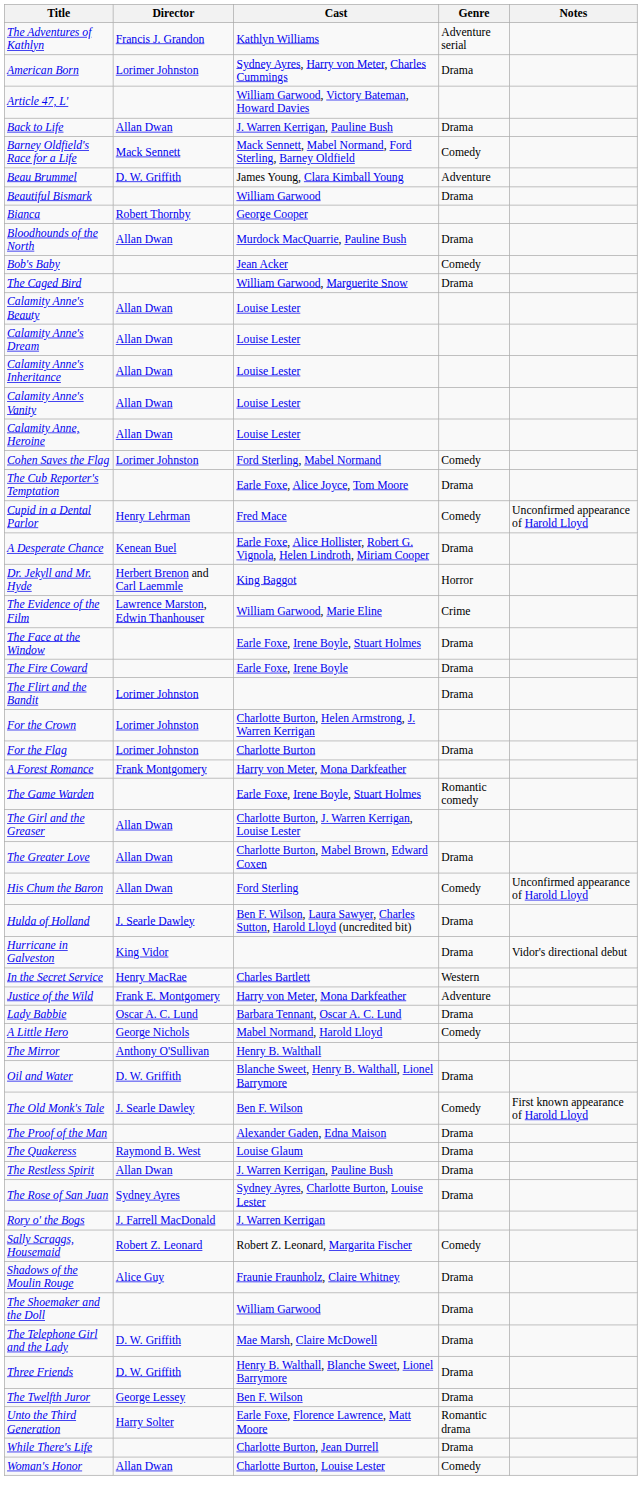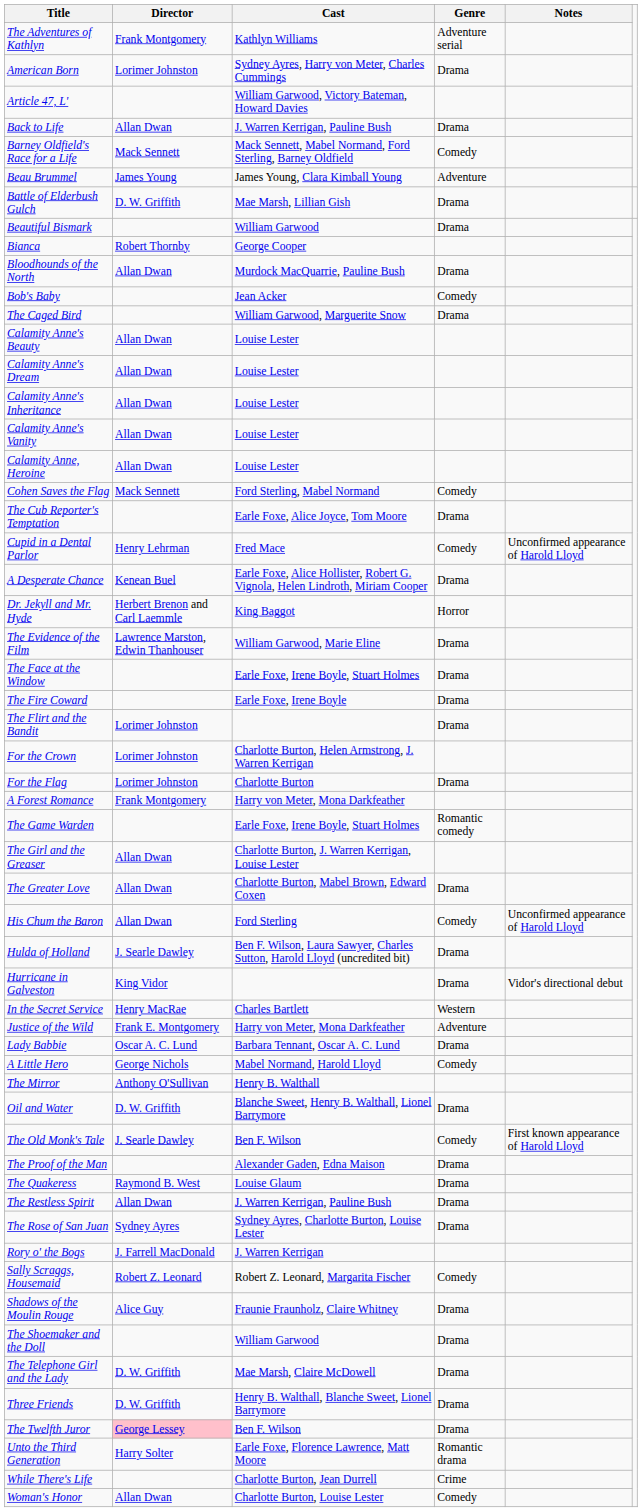The Adventures of Kathlyn | Director: Francis J. Grandon -> Frank Montgomery
Beau Brummel | Director: D. W. Griffith -> James Young
+ row: Battle of Elderbush Gulch | D. W. Griffith | Mae Marsh, Lillian Gish | Drama
Cohen Saves the Flag | Director: Lorimer Johnston -> Mack Sennett
The Evidence of the Film | Genre: Crime -> Drama
The Twelfth Juror | Director: no background -> pink background
While There's Life | Genre: Drama -> Crime
